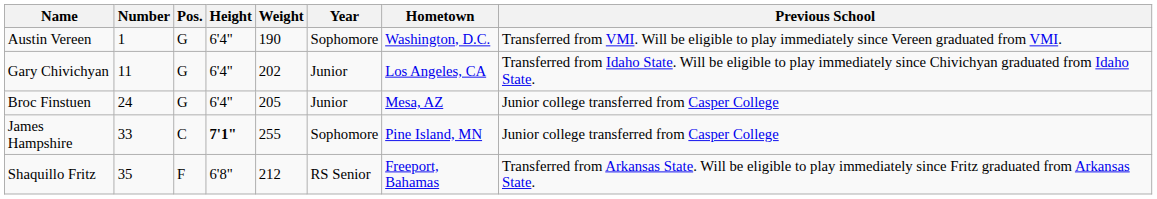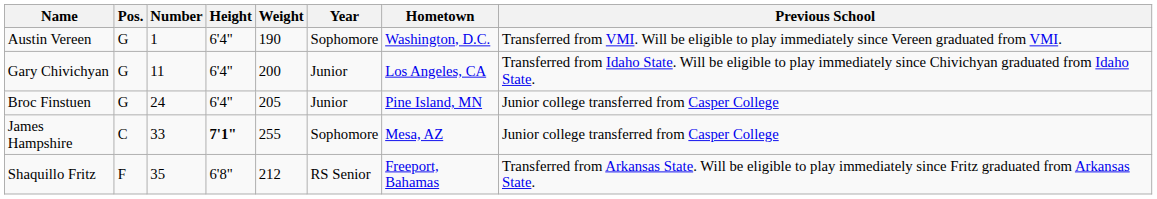columns swapped: Number <-> Pos.
Gary Chivichyan | Weight: 202 -> 200
Broc Finstuen | Hometown: Mesa, AZ -> Pine Island, MN
James Hampshire | Hometown: Pine Island, MN -> Mesa, AZ
